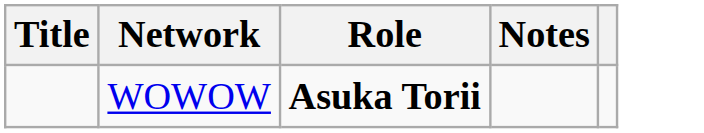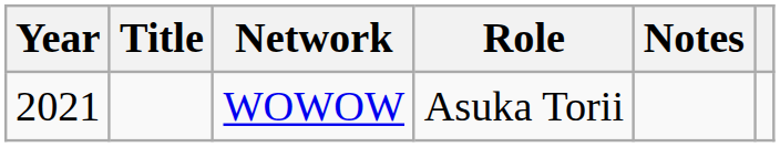+ column: Year | 2021
WOWOW | Role: bold -> normal
